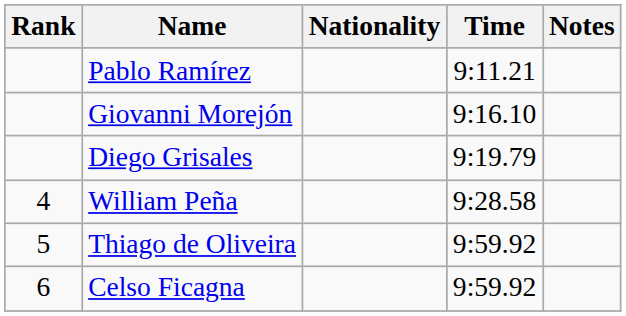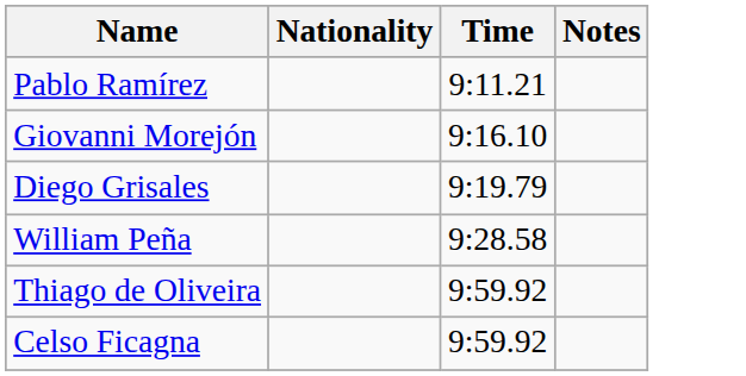- column: Rank | 4 | 5 | 6
